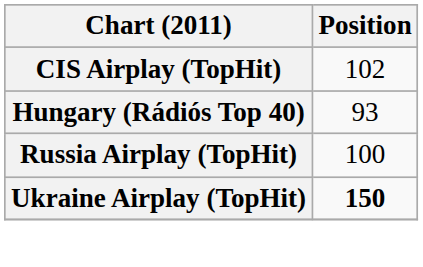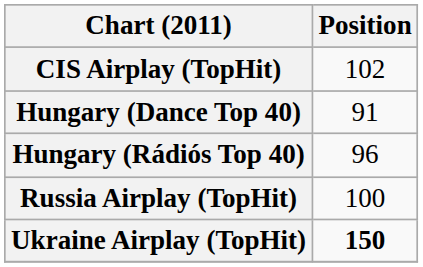+ row: Hungary (Dance Top 40) | 91
Hungary (Rádiós Top 40) | Position: 93 -> 96
